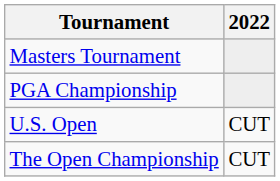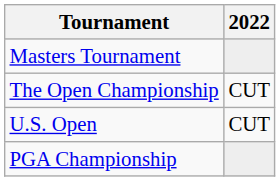rows swapped: PGA Championship <-> The Open Championship
